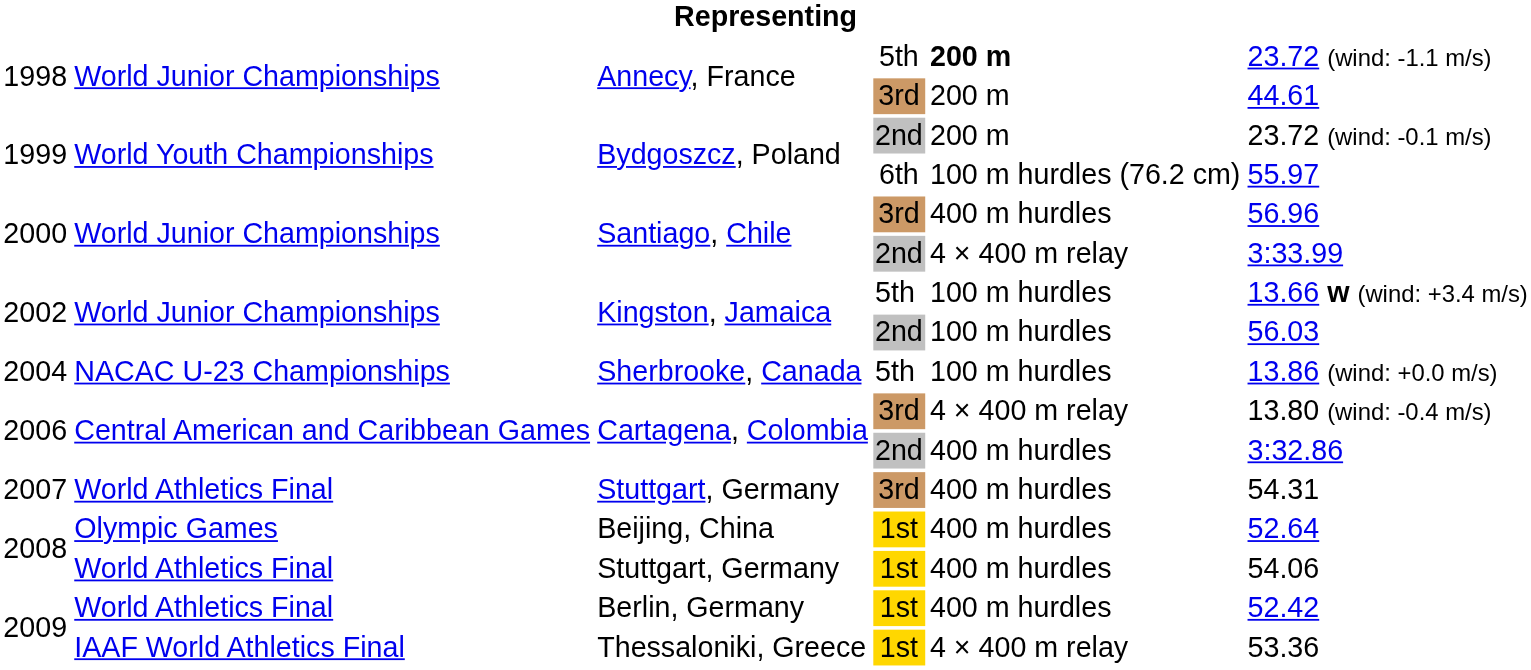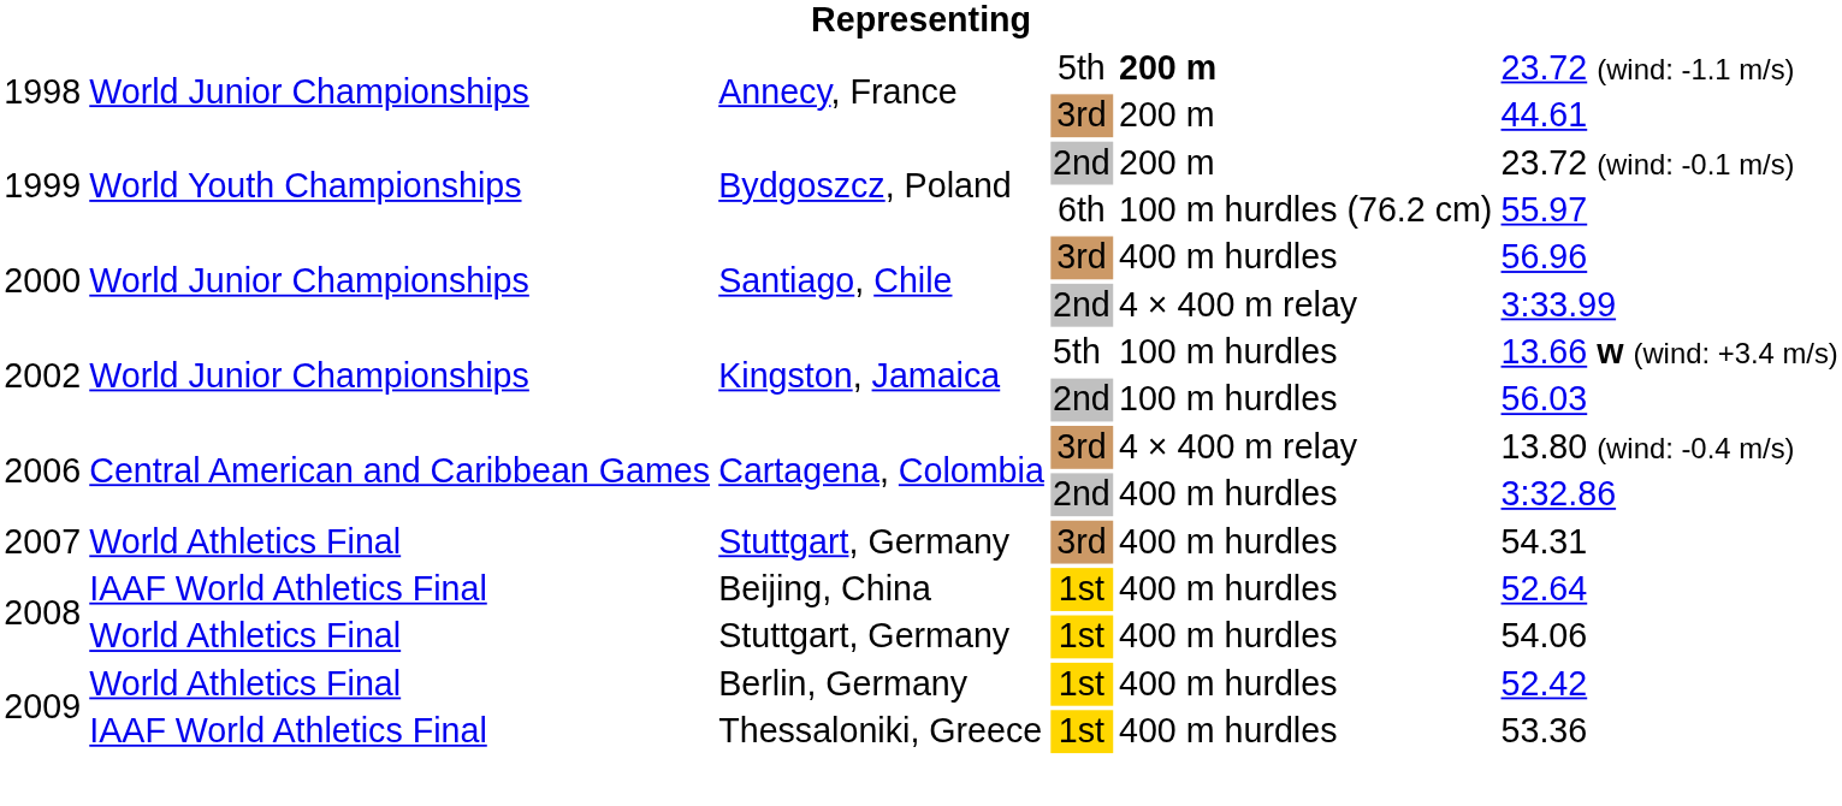- row: 2004 | NACAC U-23 Championships | Sherbrooke, Canada | 5th | 100 m hurdles | 13.86 (wind: +0.0 m/s)
Beijing, China | column 2: Olympic Games -> IAAF World Athletics Final
Thessaloniki, Greece | column 5: 4 × 400 m relay -> 400 m hurdles
